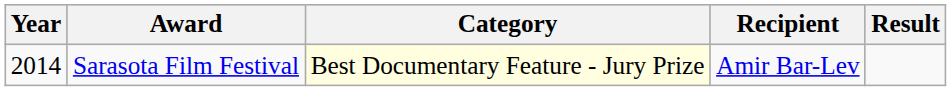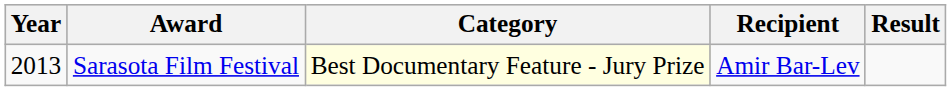Sarasota Film Festival | Year: 2014 -> 2013
